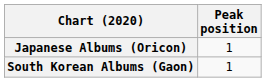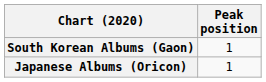rows swapped: Japanese Albums (Oricon) <-> South Korean Albums (Gaon)
